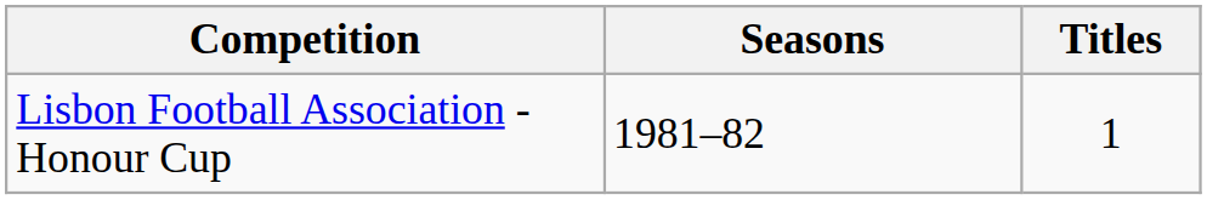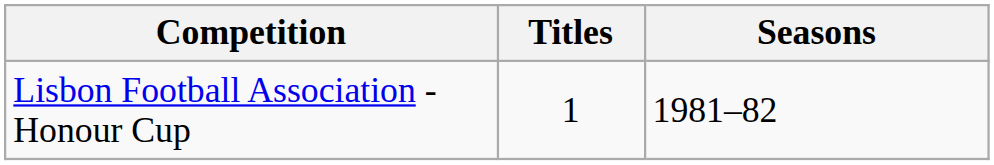columns swapped: Titles <-> Seasons
